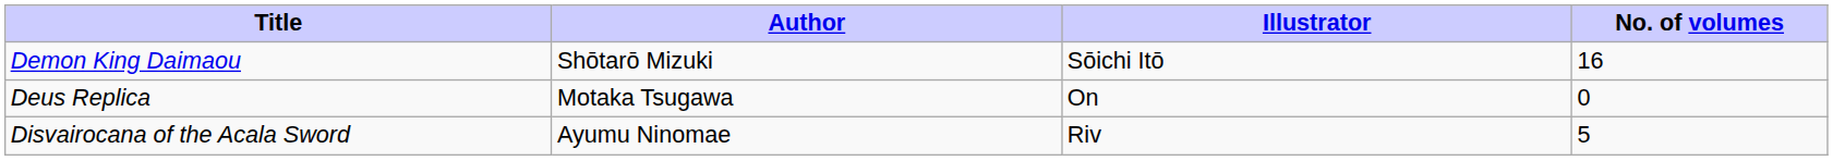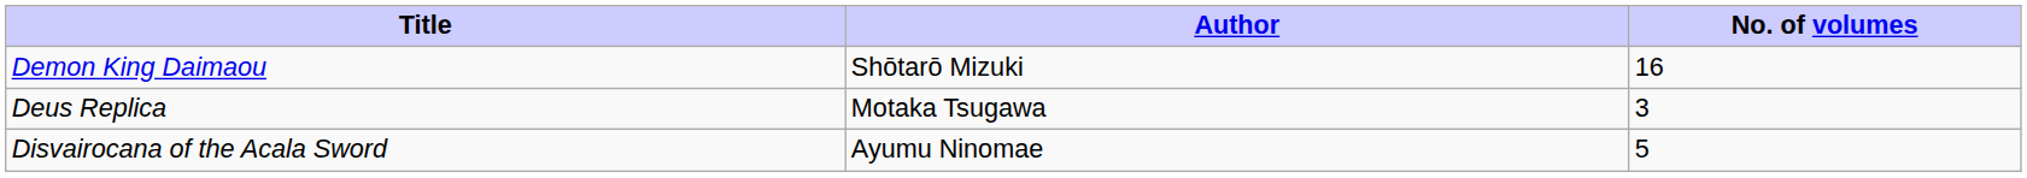- column: Illustrator | Sōichi Itō | On | Riv
Deus Replica | No. of volumes: 0 -> 3
